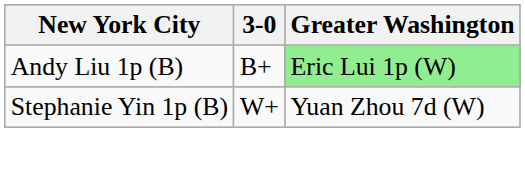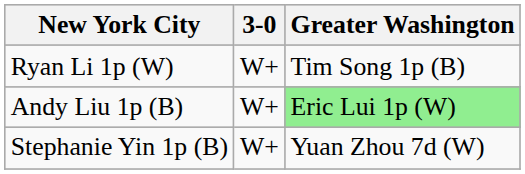+ row: Ryan Li 1p (W) | W+ | Tim Song 1p (B)
Andy Liu 1p (B) | 3-0: B+ -> W+
